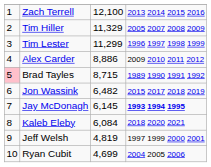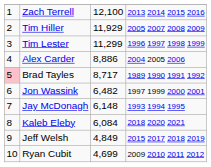Tim Hiller | column 3: 11,329 -> 11,929
Alex Carder | column 4: 2009 2010 2011 2012 -> 2004 2005 2006
Brad Tayles | column 3: 8,715 -> 8,717
Jon Wassink | column 4: 2015 2017 2018 2019 -> 1997 1999 2000 2001
Jay McDonagh | column 3: 6,145 -> 6,148
Jay McDonagh | column 4: bold -> normal
Jeff Welsh | column 3: 4,819 -> 4,849
Jeff Welsh | column 4: 1997 1999 2000 2001 -> 2015 2017 2018 2019
Ryan Cubit | column 4: 2004 2005 2006 -> 2009 2010 2011 2012
